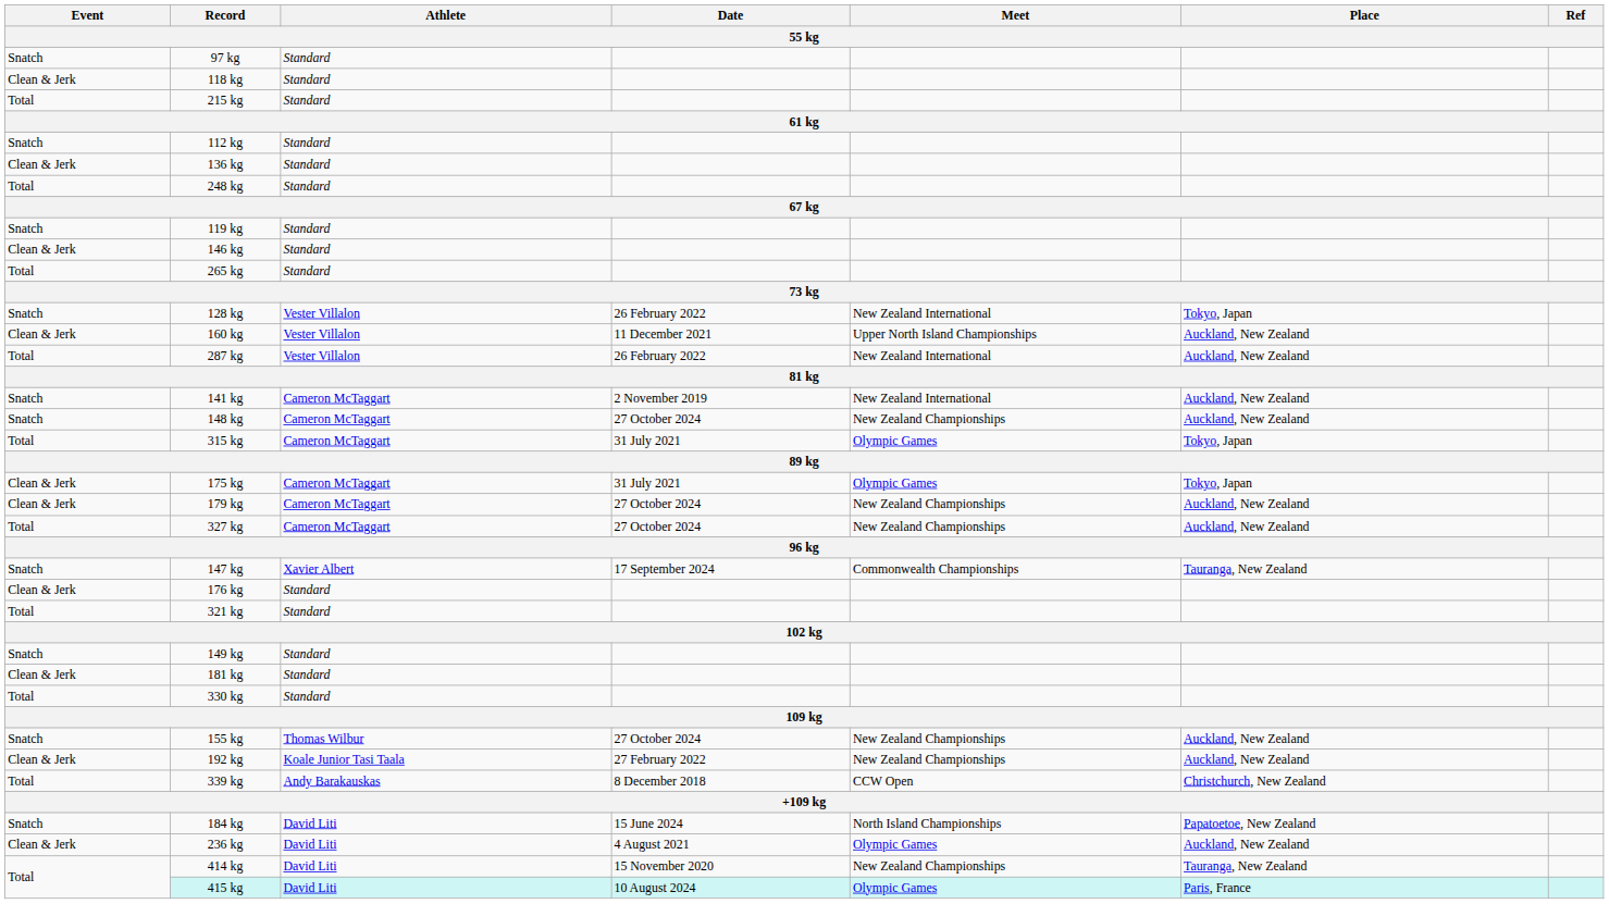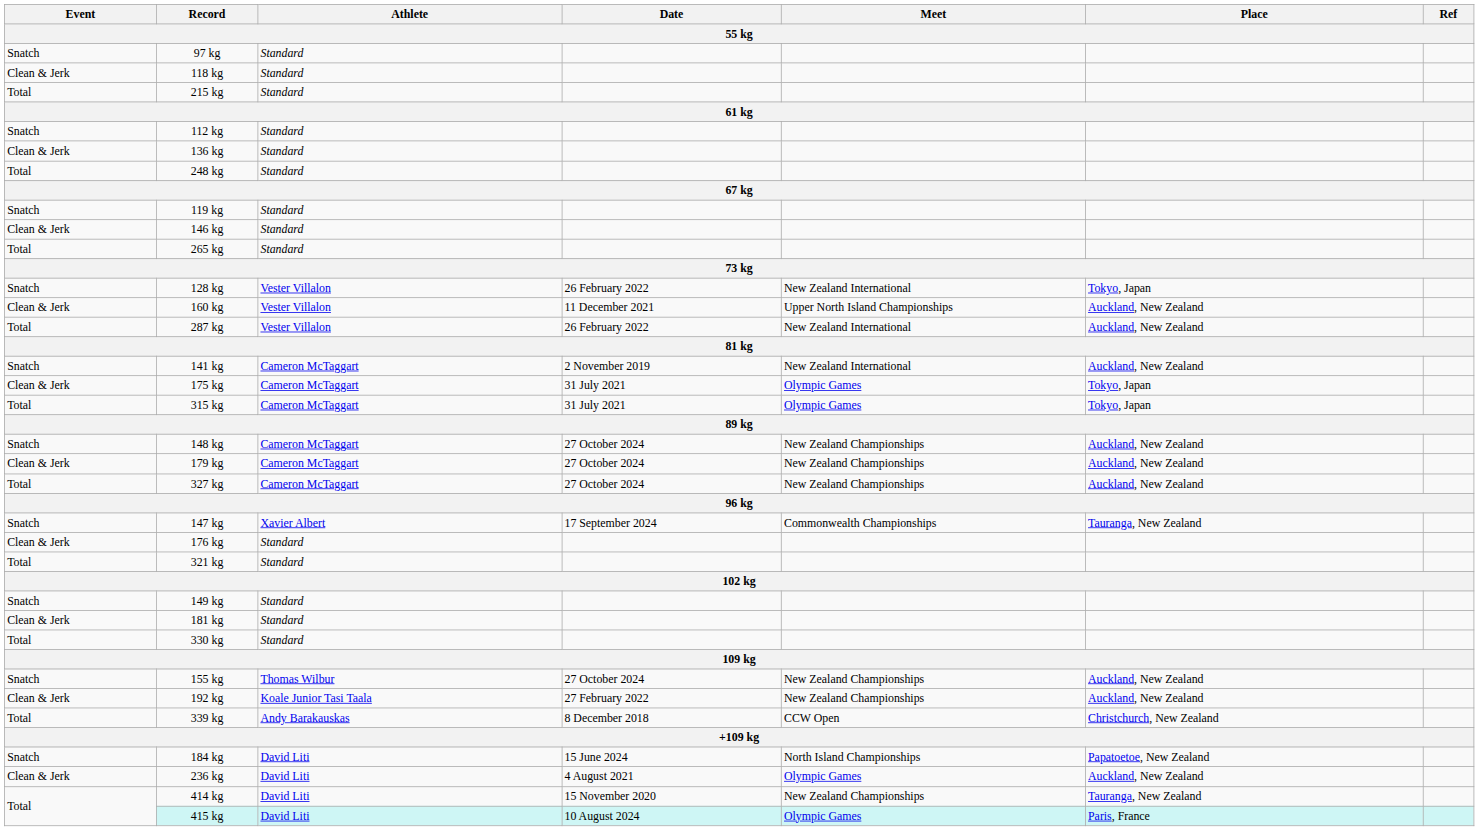rows swapped: 175 kg <-> 148 kg
